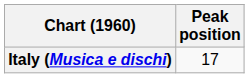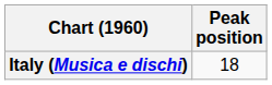Italy (Musica e dischi) | Peak position: 17 -> 18
